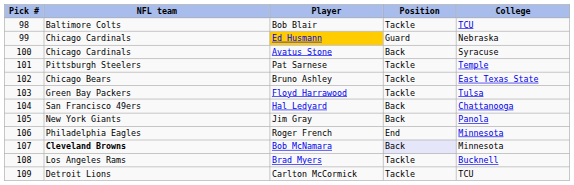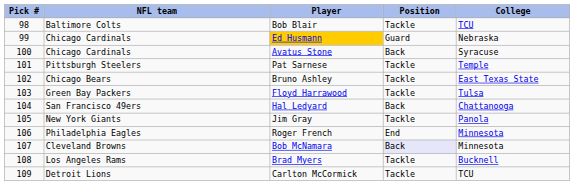Jim Gray | Position: Back -> Tackle
Bob McNamara | NFL team: bold -> normal
